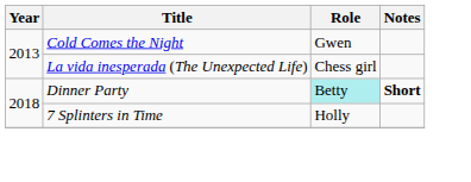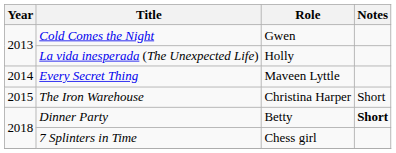La vida inesperada (The Unexpected Life) | Role: Chess girl -> Holly
+ row: 2014 | Every Secret Thing | Maveen Lyttle
+ row: 2015 | The Iron Warehouse | Christina Harper | Short
Dinner Party | Role: paleturquoise background -> no background
7 Splinters in Time | Role: Holly -> Chess girl
